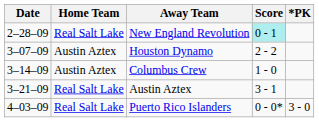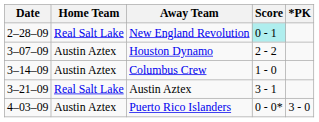Puerto Rico Islanders | Home Team: Real Salt Lake -> Austin Aztex
